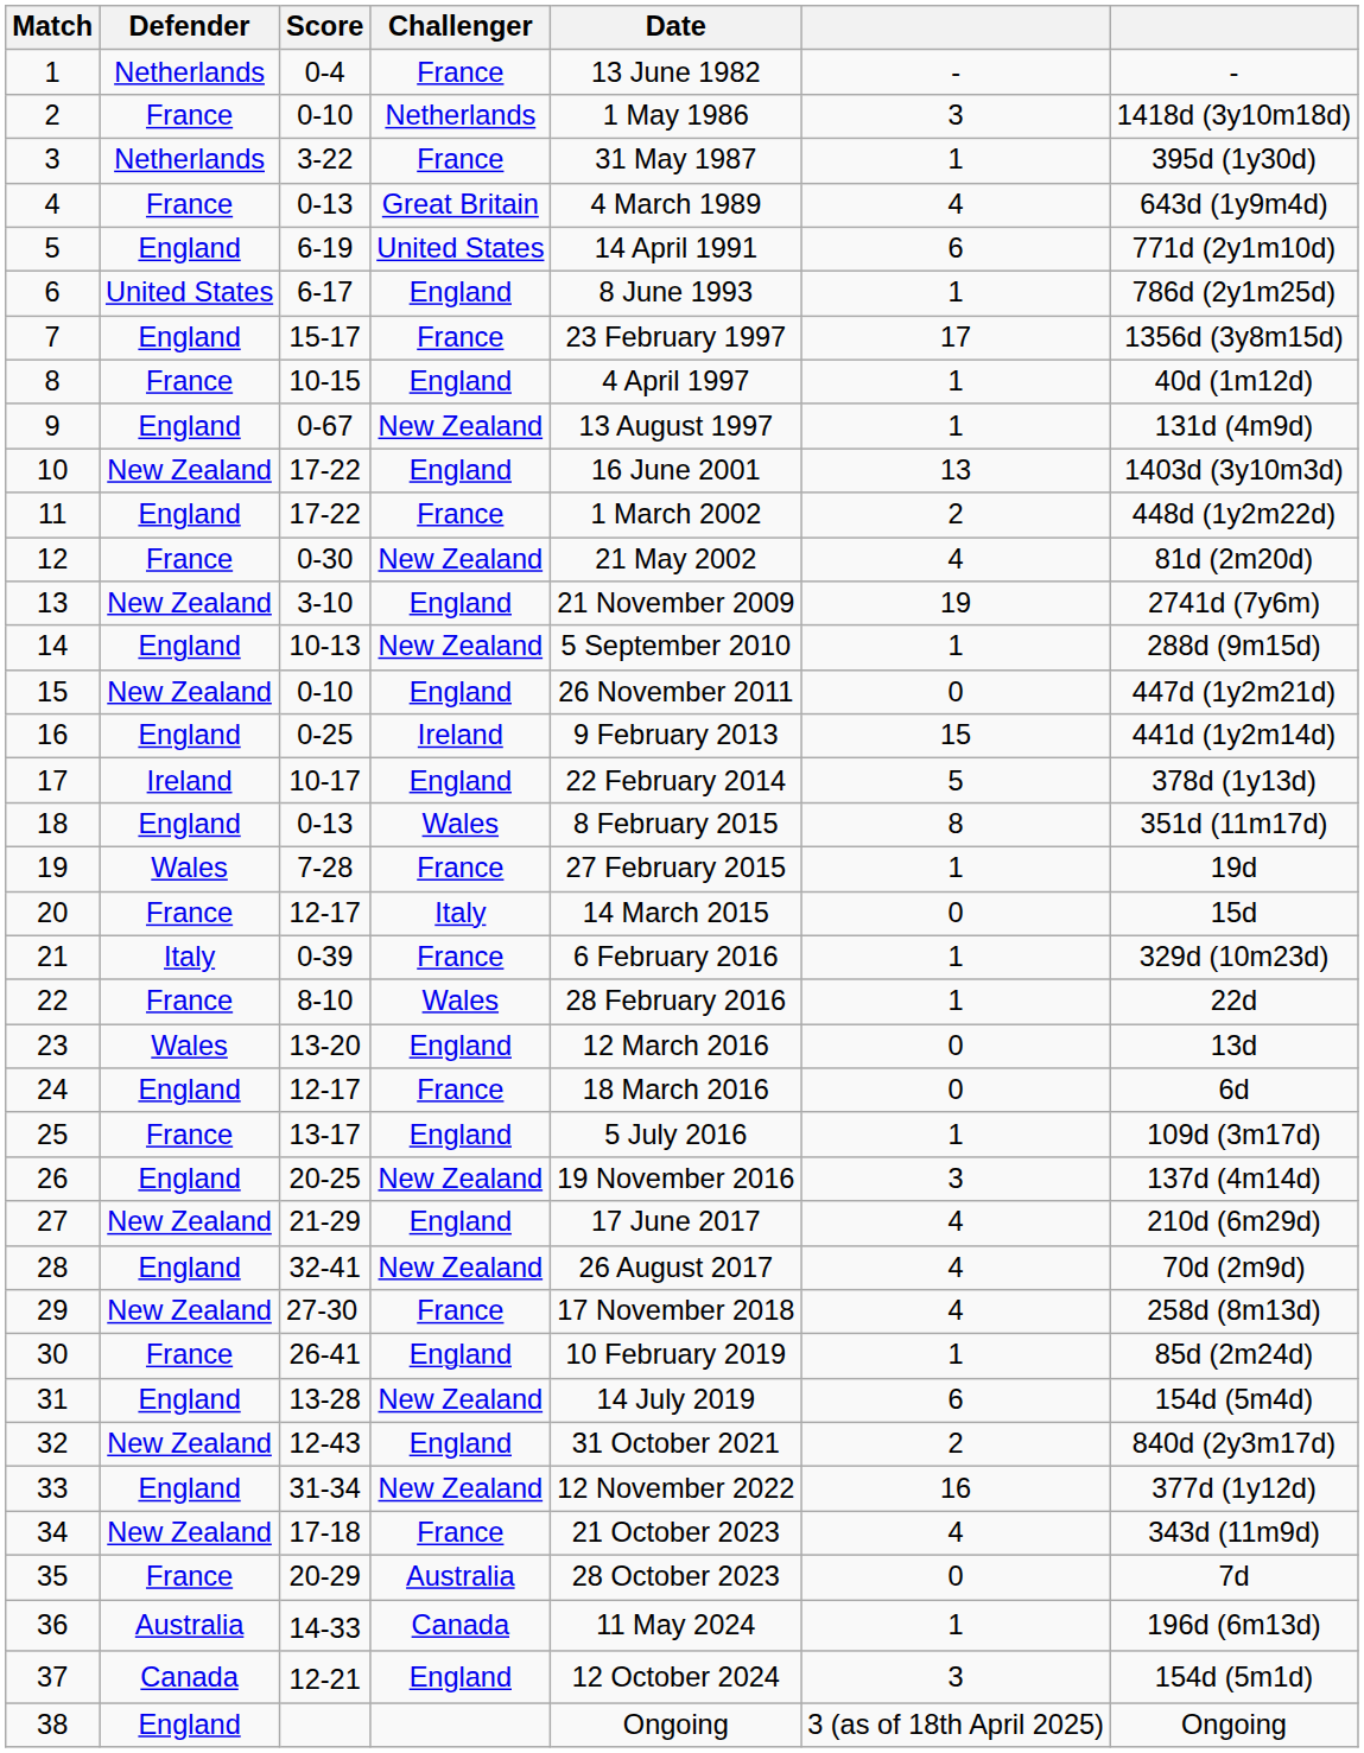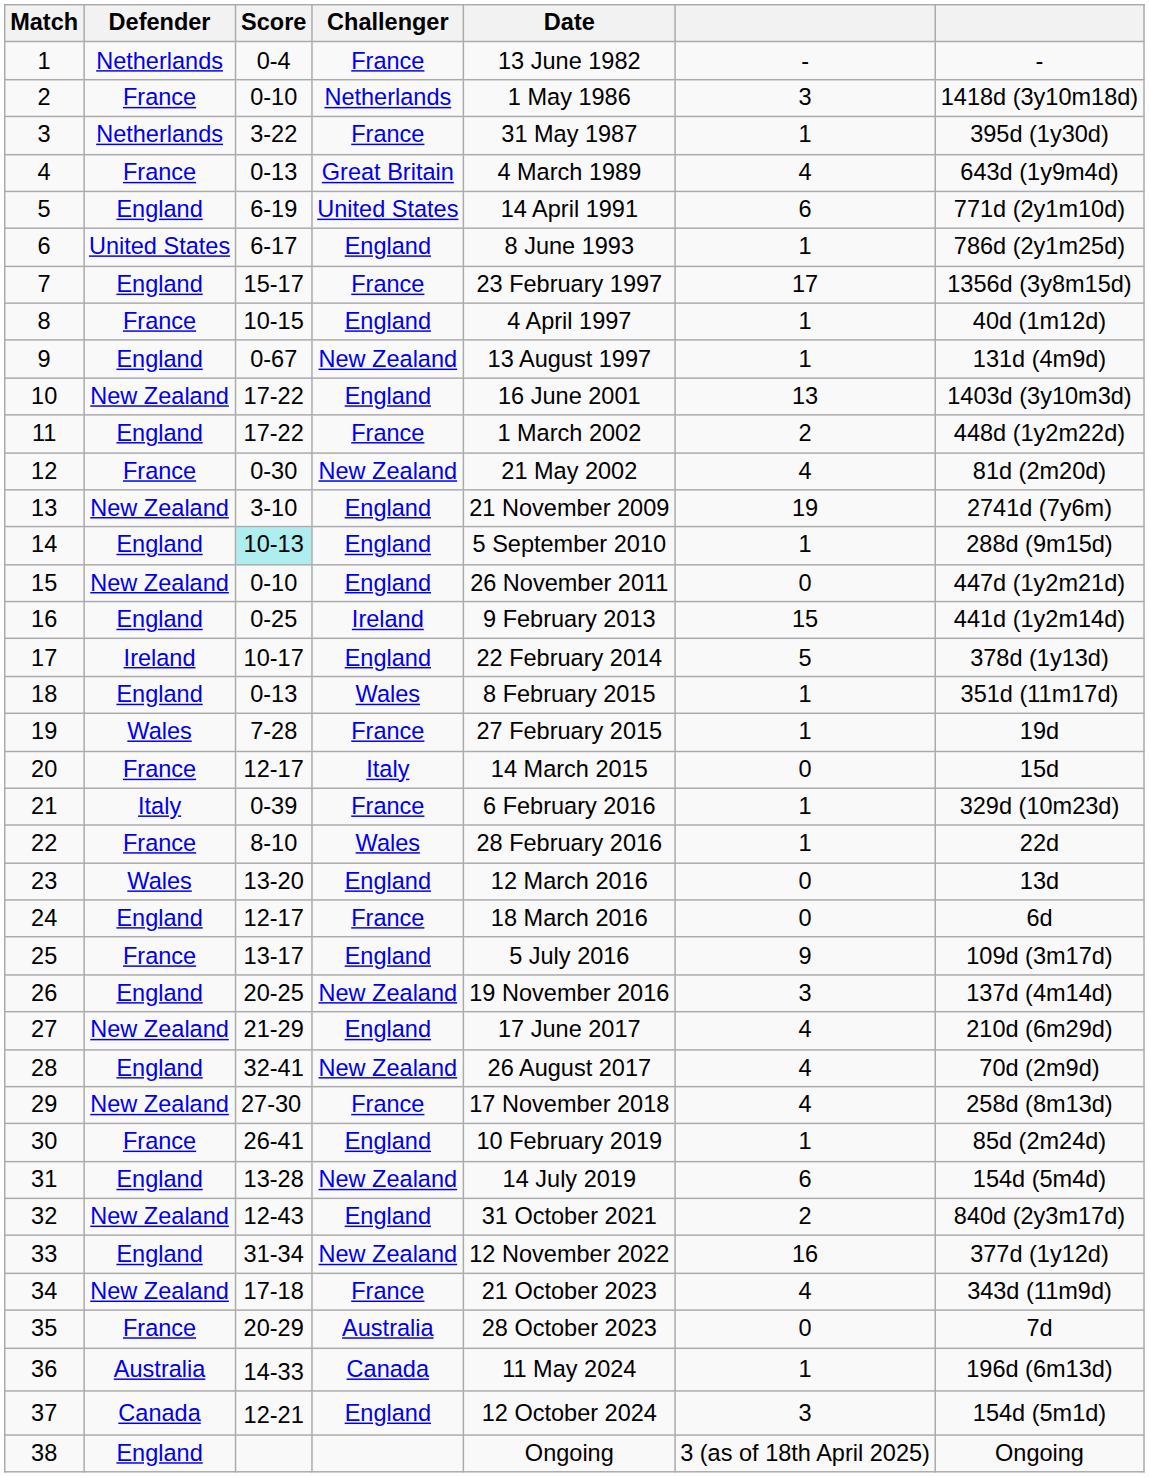14 | Score: no background -> paleturquoise background
14 | Challenger: New Zealand -> England
18 | column 6: 8 -> 1
25 | column 6: 1 -> 9
